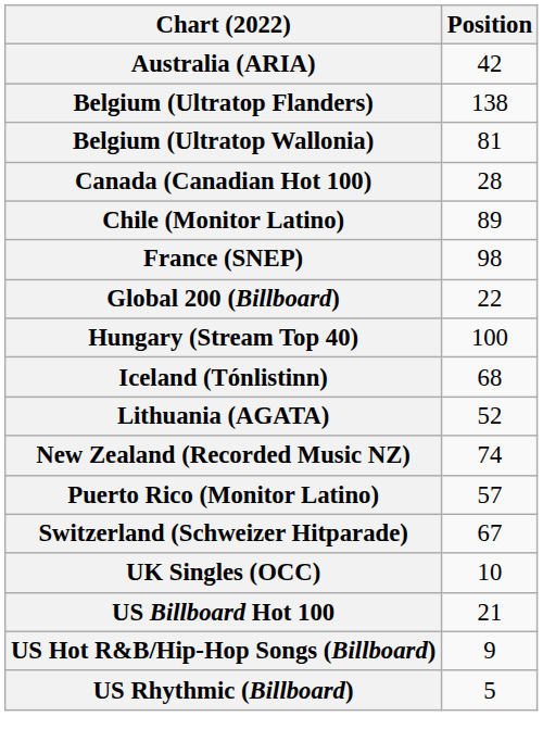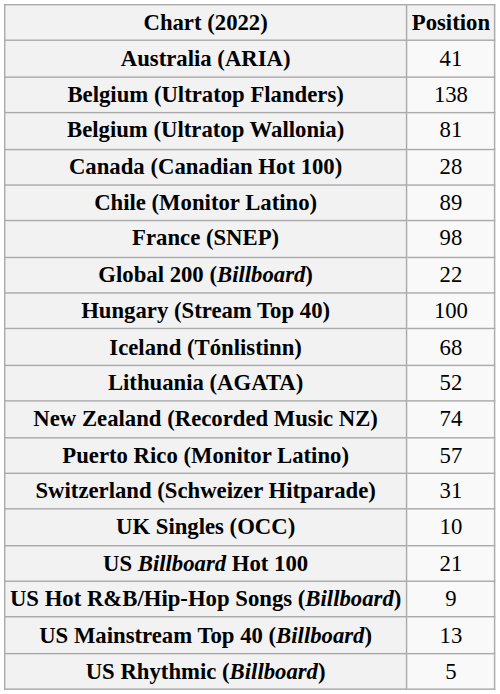Australia (ARIA) | Position: 42 -> 41
Switzerland (Schweizer Hitparade) | Position: 67 -> 31
+ row: US Mainstream Top 40 (Billboard) | 13
